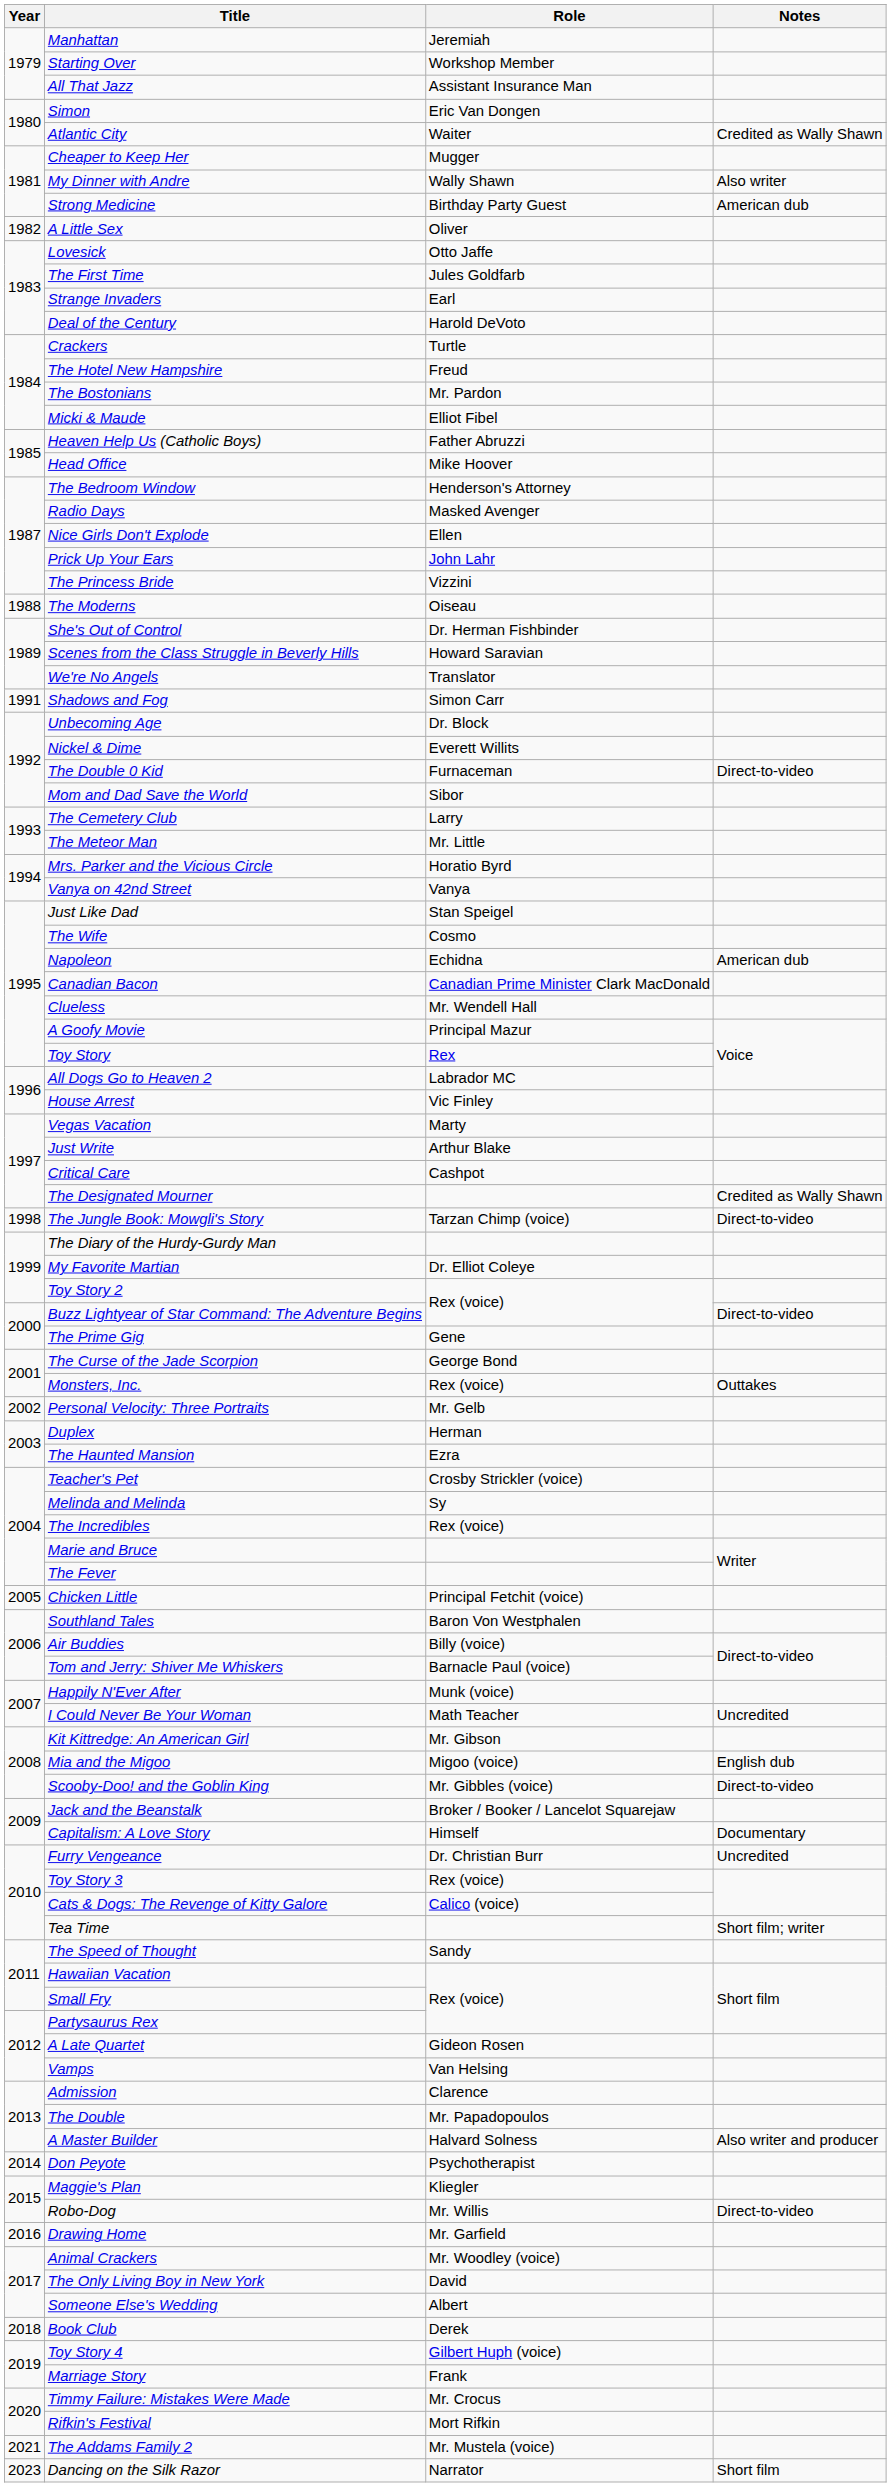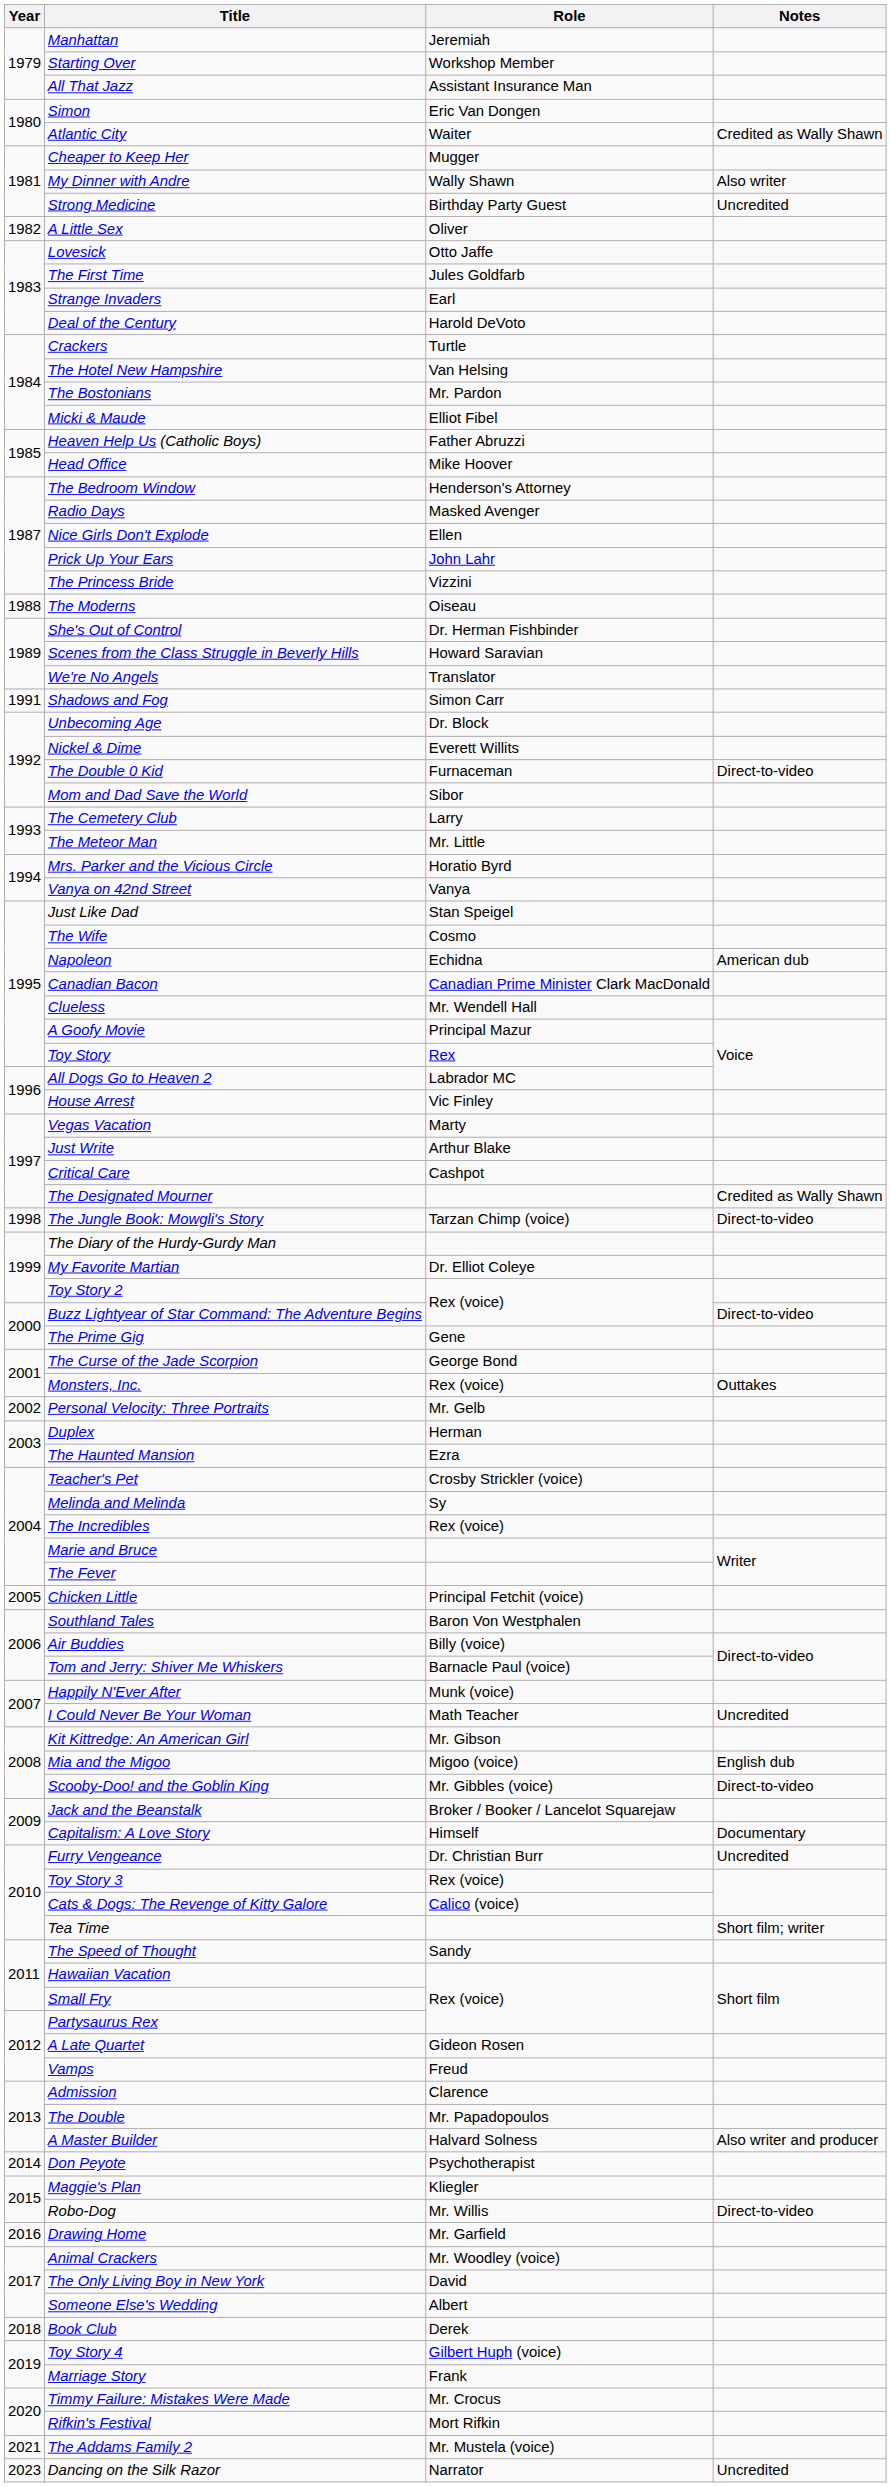Strong Medicine | Notes: American dub -> Uncredited
The Hotel New Hampshire | Role: Freud -> Van Helsing
Vamps | Role: Van Helsing -> Freud
Dancing on the Silk Razor | Notes: Short film -> Uncredited
